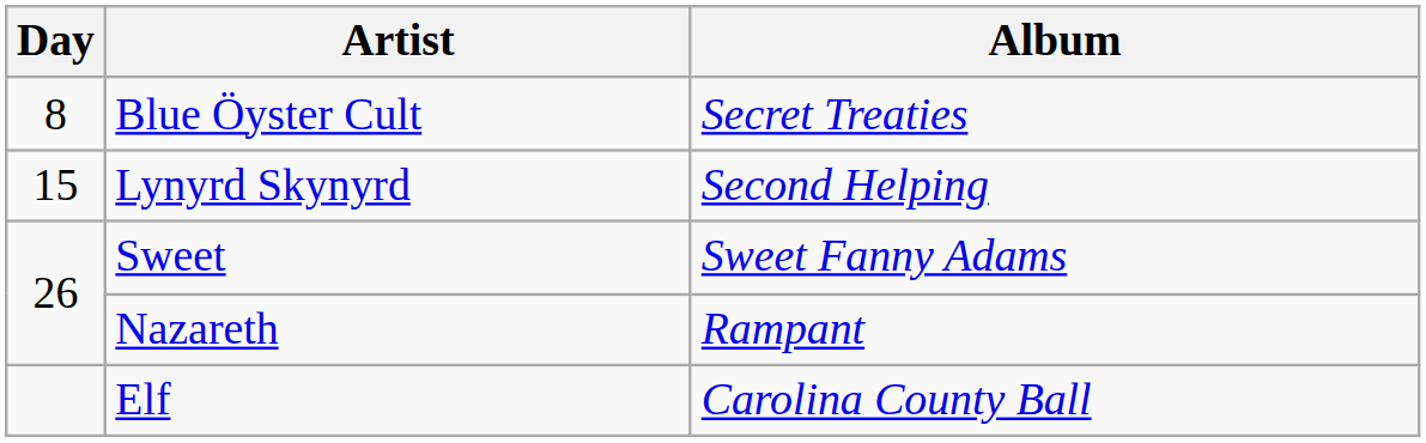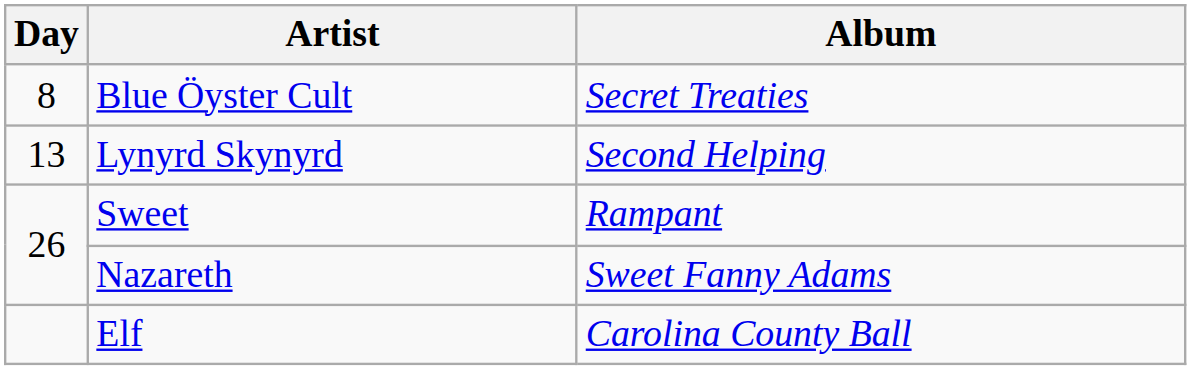Lynyrd Skynyrd | Day: 15 -> 13
Sweet | Album: Sweet Fanny Adams -> Rampant
Nazareth | Album: Rampant -> Sweet Fanny Adams
